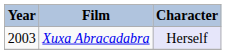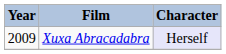Xuxa Abracadabra | Year: 2003 -> 2009
